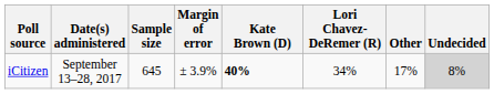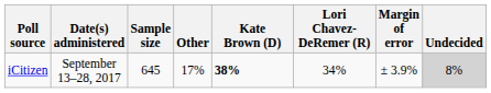columns swapped: Margin of error <-> Other
iCitizen | Kate Brown (D): 40% -> 38%
